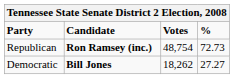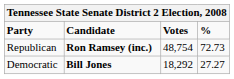Democratic | Votes: 18,262 -> 18,292
